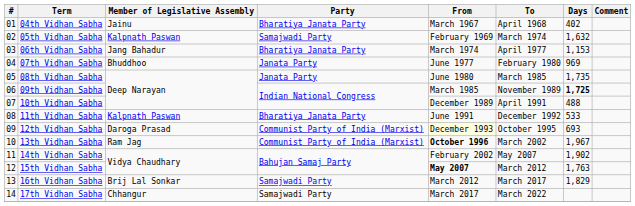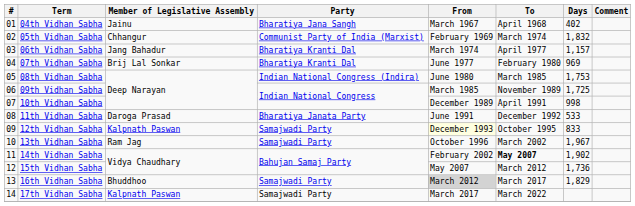04th Vidhan Sabha | Party: Bharatiya Janata Party -> Bharatiya Jana Sangh
05th Vidhan Sabha | Member of Legislative Assembly: Kalpnath Paswan -> Chhangur
05th Vidhan Sabha | Party: Samajwadi Party -> Communist Party of India (Marxist)
05th Vidhan Sabha | Days: 1,632 -> 1,832
06th Vidhan Sabha | Party: Bharatiya Janata Party -> Bharatiya Kranti Dal
06th Vidhan Sabha | Days: 1,153 -> 1,157
07th Vidhan Sabha | Member of Legislative Assembly: Bhuddhoo -> Brij Lal Sonkar
07th Vidhan Sabha | Party: Janata Party -> Bharatiya Kranti Dal
08th Vidhan Sabha | Party: Janata Party -> Indian National Congress (Indira)
08th Vidhan Sabha | Days: 1,735 -> 1,753
09th Vidhan Sabha | Days: bold -> normal
10th Vidhan Sabha | Days: 488 -> 998
11th Vidhan Sabha | Member of Legislative Assembly: Kalpnath Paswan -> Daroga Prasad
12th Vidhan Sabha | Member of Legislative Assembly: Daroga Prasad -> Kalpnath Paswan
12th Vidhan Sabha | Party: Communist Party of India (Marxist) -> Samajwadi Party
12th Vidhan Sabha | Days: 693 -> 833
13th Vidhan Sabha | Party: Communist Party of India (Marxist) -> Samajwadi Party
13th Vidhan Sabha | From: bold -> normal
14th Vidhan Sabha | To: normal -> bold
15th Vidhan Sabha | From: bold -> normal
15th Vidhan Sabha | Days: 1,763 -> 1,736
16th Vidhan Sabha | Member of Legislative Assembly: Brij Lal Sonkar -> Bhuddhoo
16th Vidhan Sabha | From: no background -> lightgrey background
17th Vidhan Sabha | Member of Legislative Assembly: Chhangur -> Kalpnath Paswan
